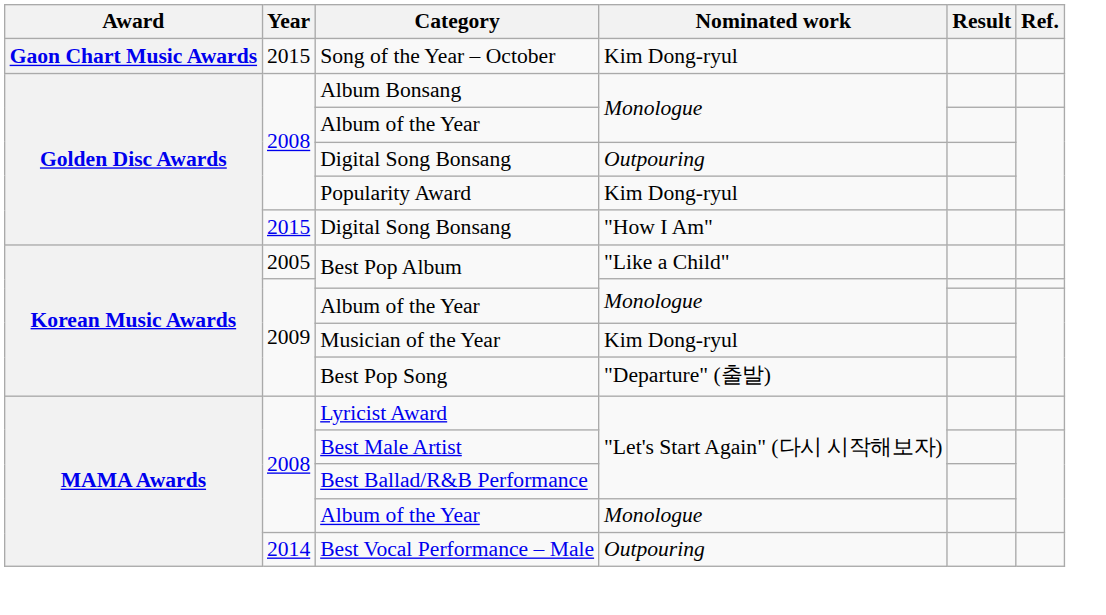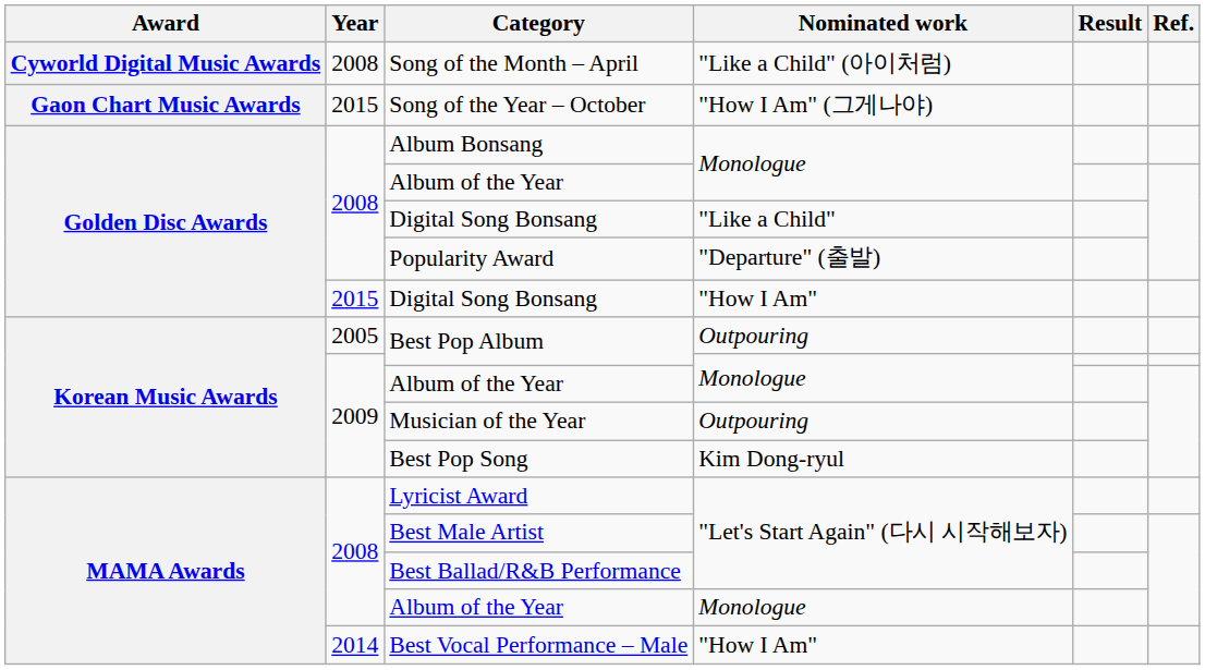+ row: Cyworld Digital Music Awards | 2008 | Song of the Month – April | "Like a Child" (아이처럼)
Song of the Year – October | Nominated work: Kim Dong-ryul -> "How I Am" (그게나야)
2008 / Digital Song Bonsang | Nominated work: Outpouring -> "Like a Child"
Popularity Award | Nominated work: Kim Dong-ryul -> "Departure" (출발)
2005 / Best Pop Album | Nominated work: "Like a Child" -> Outpouring
Musician of the Year | Nominated work: Kim Dong-ryul -> Outpouring
Best Pop Song | Nominated work: "Departure" (출발) -> Kim Dong-ryul
Best Vocal Performance – Male | Nominated work: Outpouring -> "How I Am"
